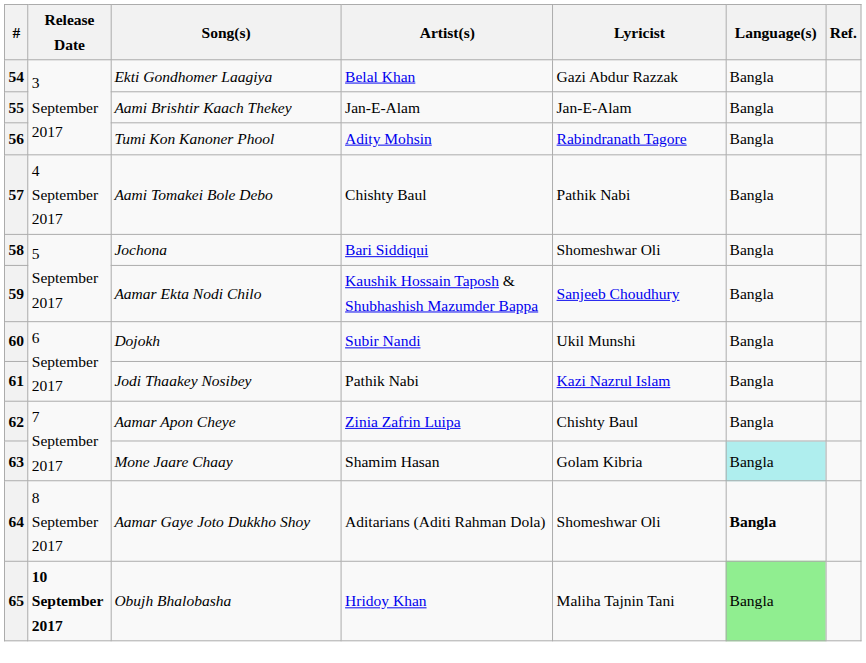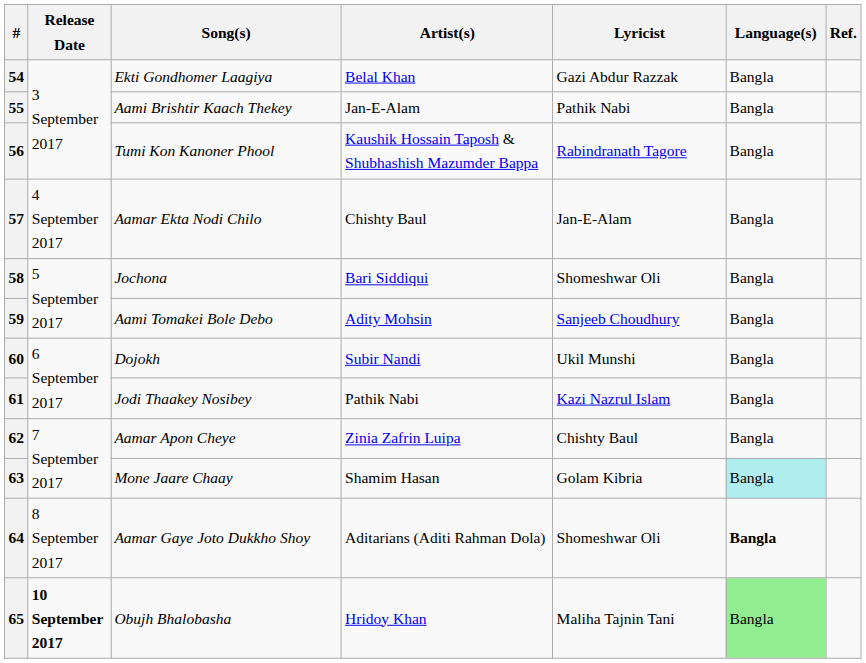55 | Lyricist: Jan-E-Alam -> Pathik Nabi
56 | Artist(s): Adity Mohsin -> Kaushik Hossain Taposh & Shubhashish Mazumder Bappa
57 | Song(s): Aami Tomakei Bole Debo -> Aamar Ekta Nodi Chilo
57 | Lyricist: Pathik Nabi -> Jan-E-Alam
59 | Song(s): Aamar Ekta Nodi Chilo -> Aami Tomakei Bole Debo
59 | Artist(s): Kaushik Hossain Taposh & Shubhashish Mazumder Bappa -> Adity Mohsin
